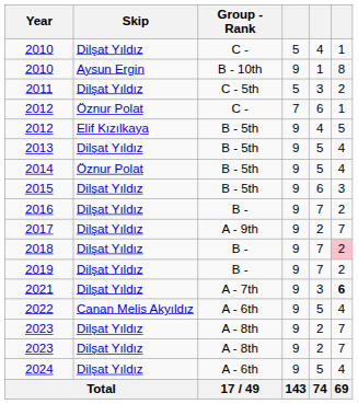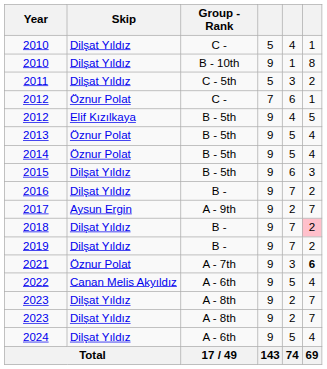2010 / B - 10th | Skip: Aysun Ergin -> Dilşat Yıldız
2013 | Skip: Dilşat Yıldız -> Öznur Polat
2017 | Skip: Dilşat Yıldız -> Aysun Ergin
2021 | Skip: Dilşat Yıldız -> Öznur Polat
